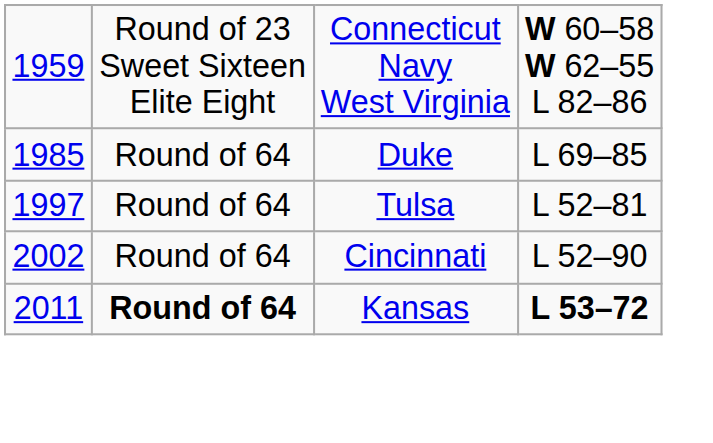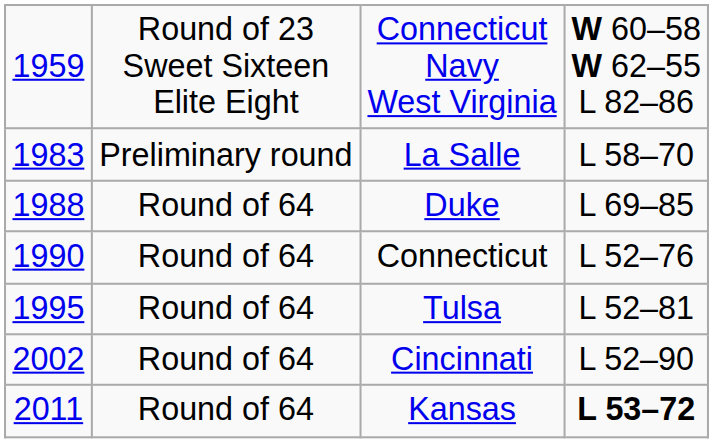+ row: 1983 | Preliminary round | La Salle | L 58–70
Duke | column 1: 1985 -> 1988
+ row: 1990 | Round of 64 | Connecticut | L 52–76
Tulsa | column 1: 1997 -> 1995
Kansas | column 2: bold -> normal
